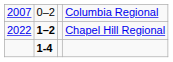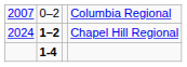Chapel Hill Regional | column 1: 2022 -> 2024
